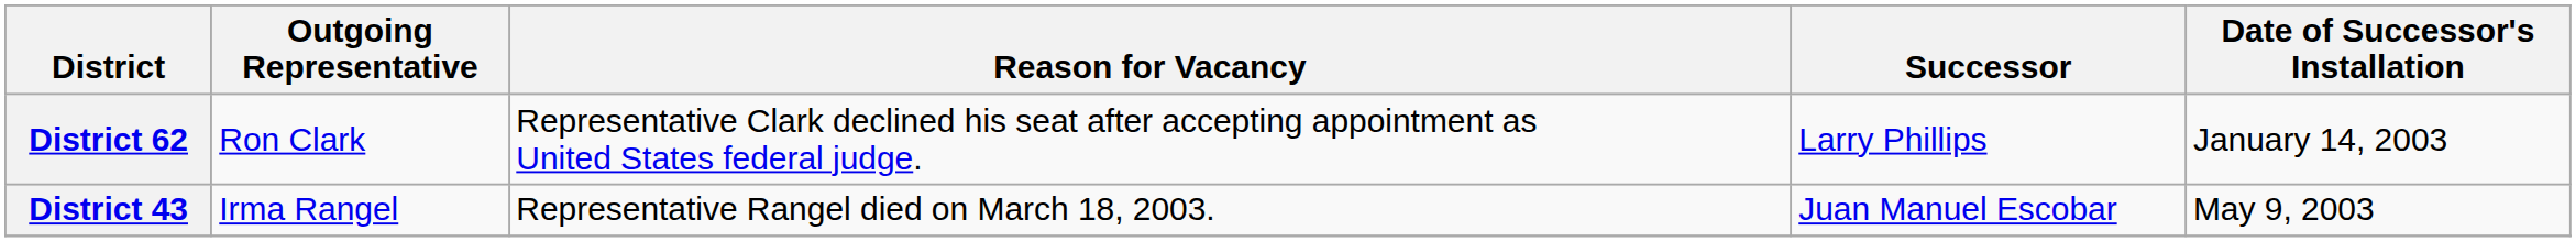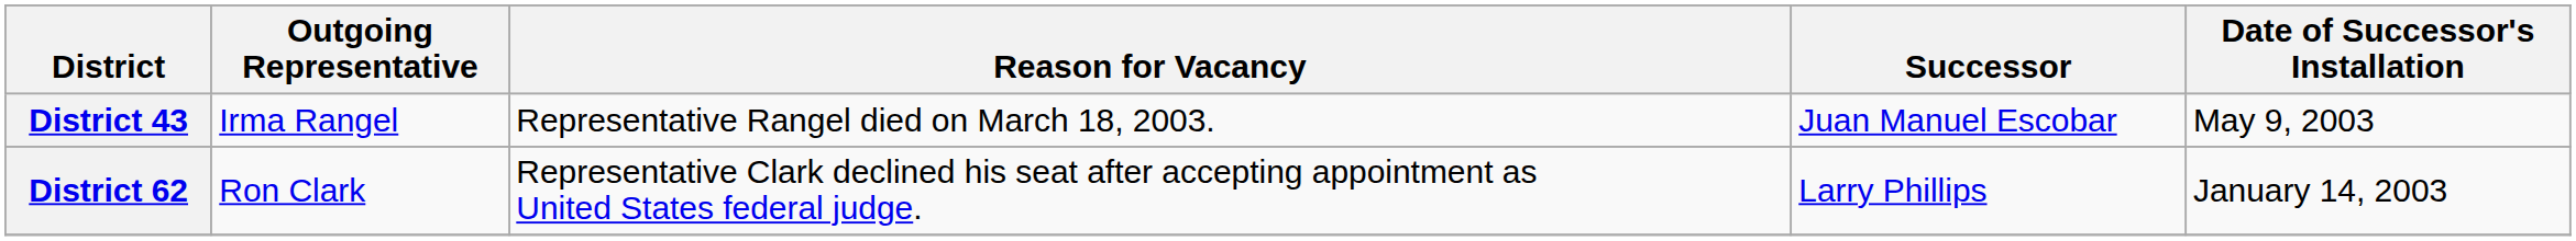rows swapped: District 43 <-> District 62
